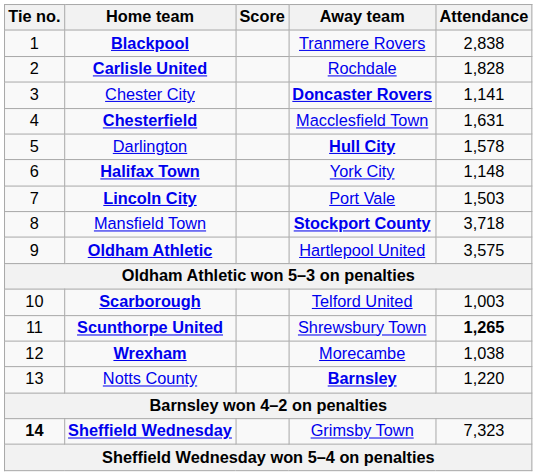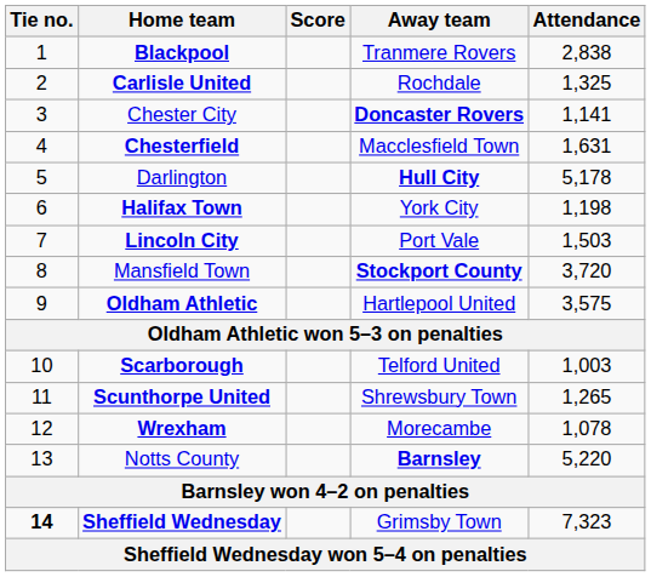Carlisle United | Attendance: 1,828 -> 1,325
Darlington | Attendance: 1,578 -> 5,178
Halifax Town | Attendance: 1,148 -> 1,198
Mansfield Town | Attendance: 3,718 -> 3,720
Scunthorpe United | Attendance: bold -> normal
Wrexham | Attendance: 1,038 -> 1,078
Notts County | Attendance: 1,220 -> 5,220
